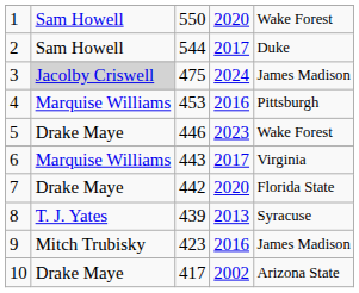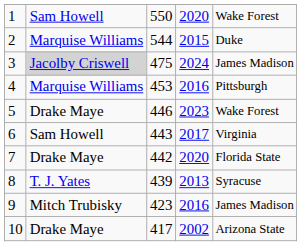2 | column 2: Sam Howell -> Marquise Williams
2 | column 4: 2017 -> 2015
6 | column 2: Marquise Williams -> Sam Howell
